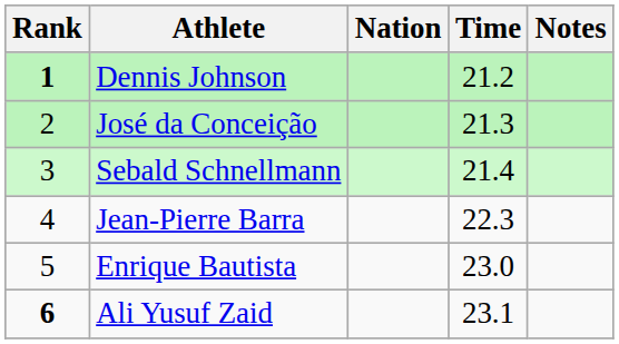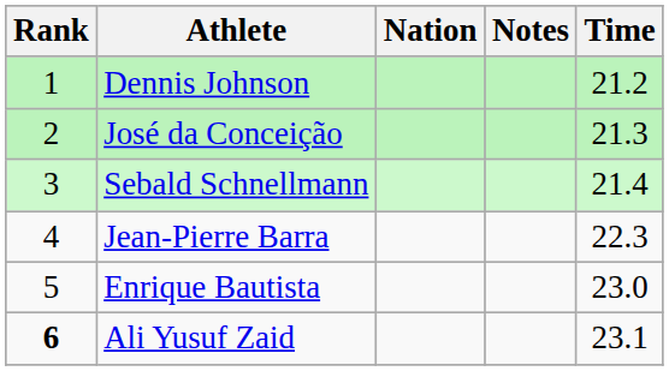columns swapped: Time <-> Notes
Dennis Johnson | Rank: bold -> normal
